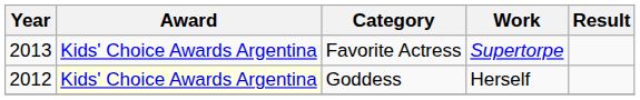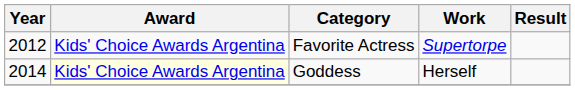Favorite Actress | Year: 2013 -> 2012
Goddess | Year: 2012 -> 2014
